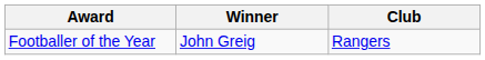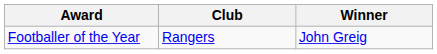columns swapped: Winner <-> Club
